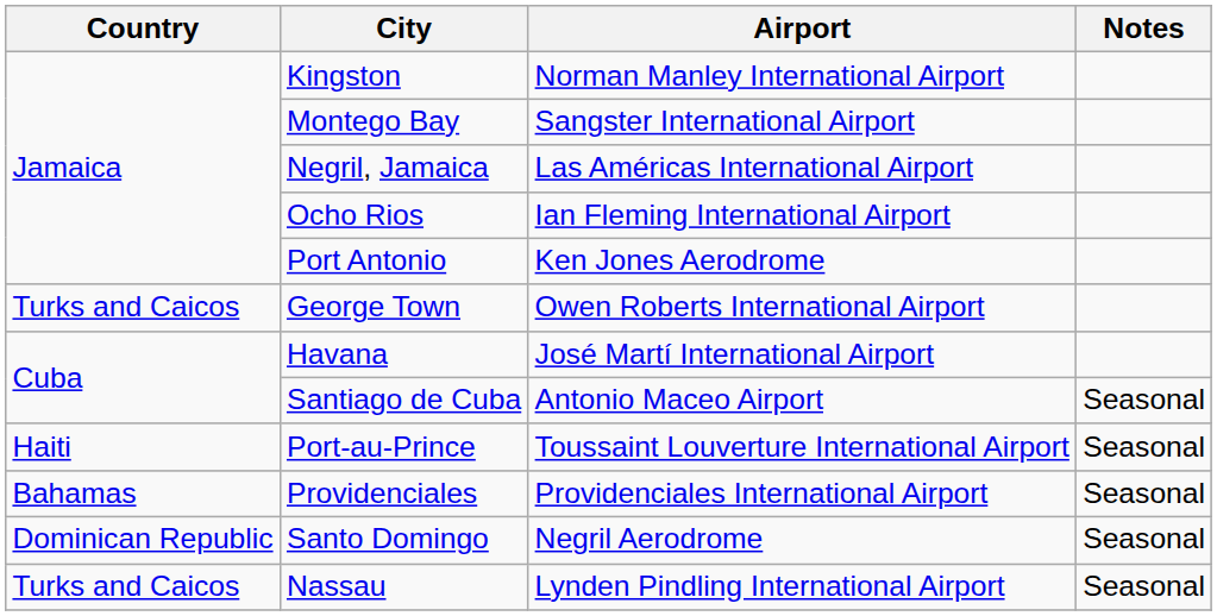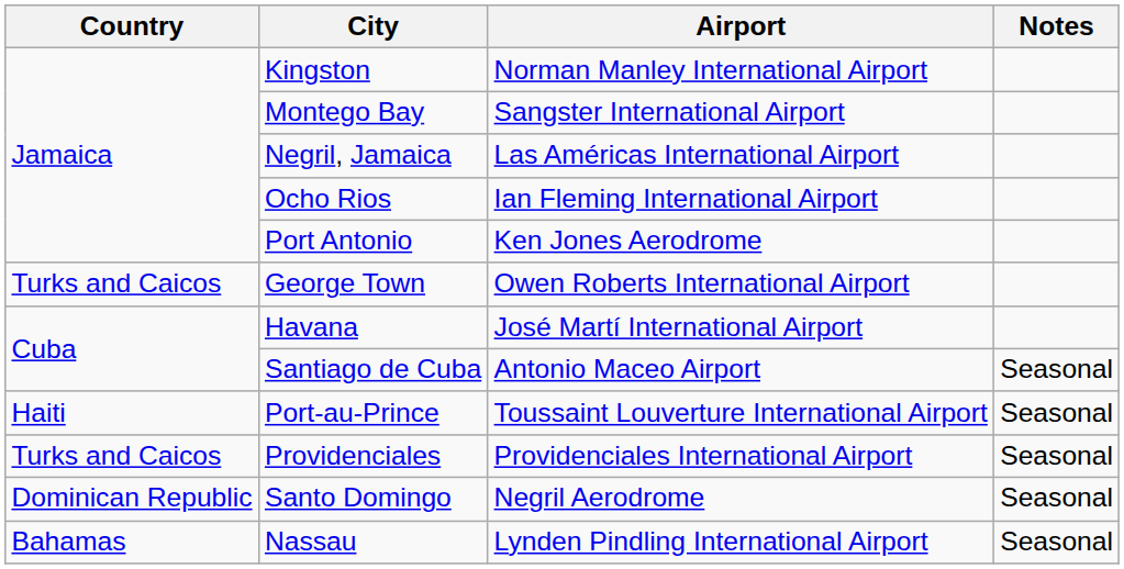Providenciales | Country: Bahamas -> Turks and Caicos
Nassau | Country: Turks and Caicos -> Bahamas
